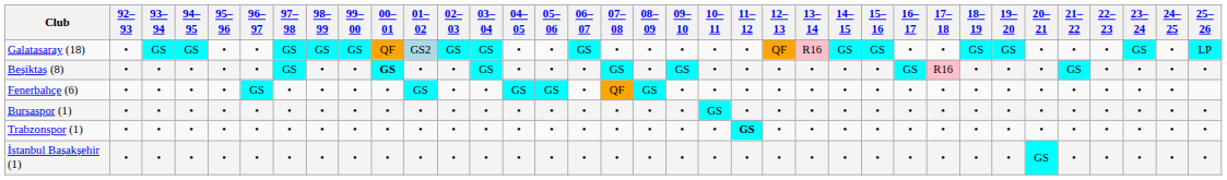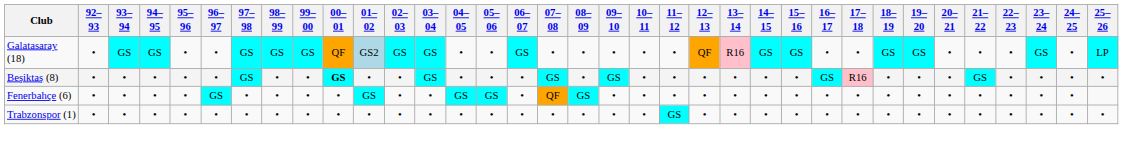- row: Bursaspor (1) | • | • | • | • | • | • | • | • | • | • | • | • | • | • | • | • | • | • | GS | • | • | • | • | • | • | • | • | • | • | • | • | • | • | •
Trabzonspor (1) | 11–12: bold -> normal
- row: İstanbul Başakşehir (1) | • | • | • | • | • | • | • | • | • | • | • | • | • | • | • | • | • | • | • | • | • | • | • | • | • | • | • | • | GS | • | • | • | • | •
